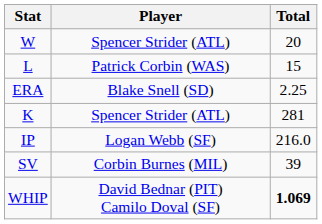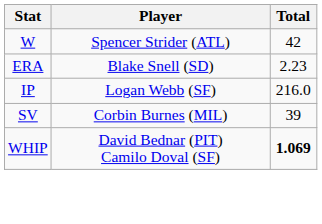W | Total: 20 -> 42
- row: L | Patrick Corbin (WAS) | 15
ERA | Total: 2.25 -> 2.23
- row: K | Spencer Strider (ATL) | 281
